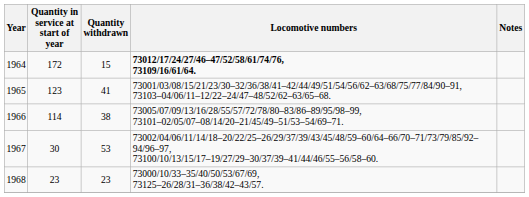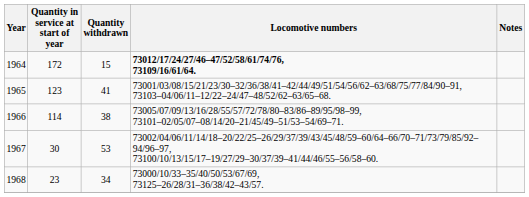1968 | Quantity withdrawn: 23 -> 34
